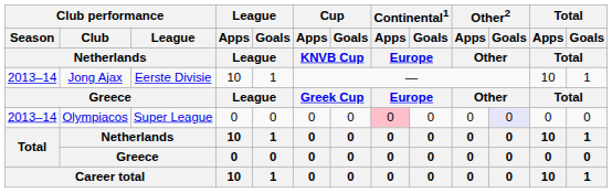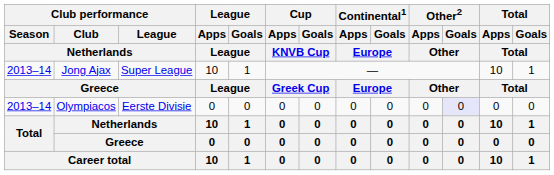Jong Ajax | Club performance / League / Netherlands: Eerste Divisie -> Super League
Olympiacos | Club performance / League / Netherlands: Super League -> Eerste Divisie
Olympiacos | Continental1 / Apps / Europe: pink background -> no background
